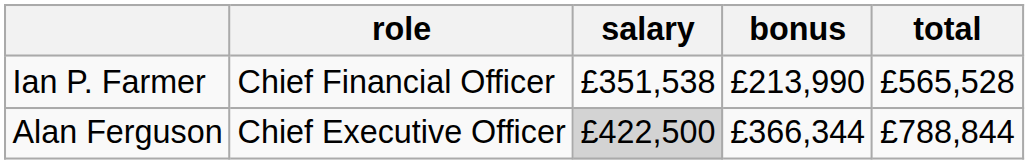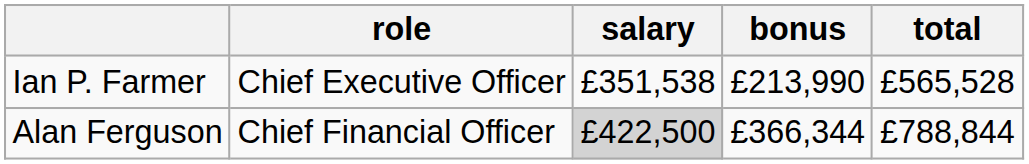Ian P. Farmer | role: Chief Financial Officer -> Chief Executive Officer
Alan Ferguson | role: Chief Executive Officer -> Chief Financial Officer
